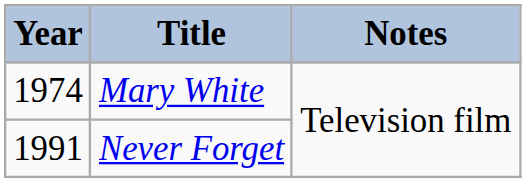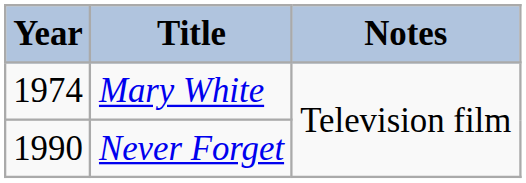Never Forget | Year: 1991 -> 1990
